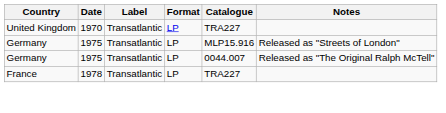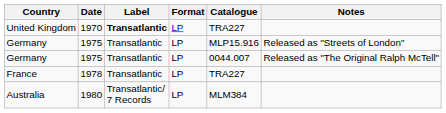United Kingdom | Label: normal -> bold
+ row: Australia | 1980 | Transatlantic/ 7 Records | LP | MLM384
